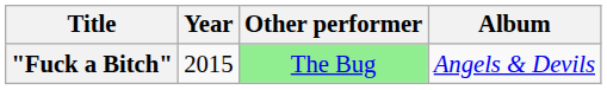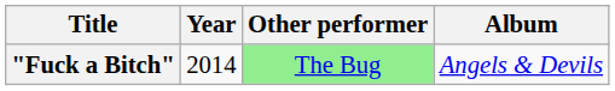"Fuck a Bitch" | Year: 2015 -> 2014
